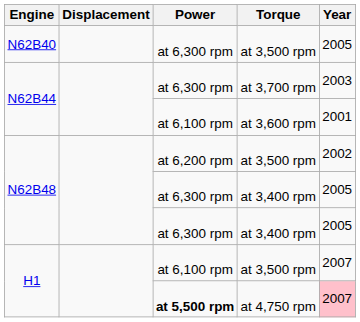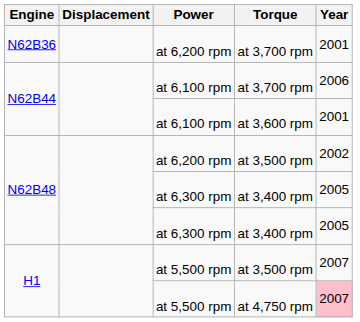+ row: N62B36 | at 6,200 rpm | at 3,700 rpm | 2001
- row: N62B40 | at 6,300 rpm | at 3,500 rpm | 2005
N62B44 / at 3,700 rpm | Power: at 6,300 rpm -> at 6,100 rpm
N62B44 / at 3,700 rpm | Year: 2003 -> 2006
H1 / at 3,500 rpm | Power: at 6,100 rpm -> at 5,500 rpm
H1 / at 4,750 rpm | Power: bold -> normal
